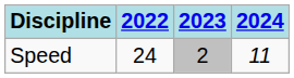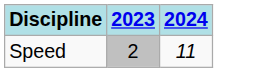- column: 2022 | 24
